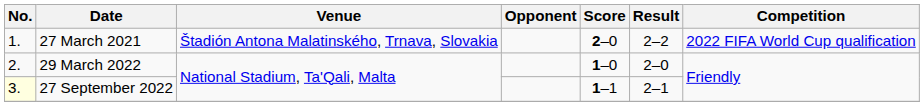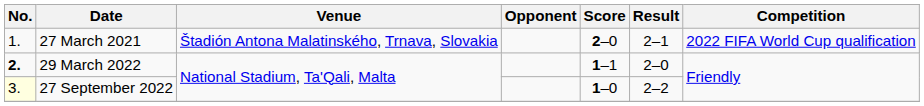27 March 2021 | Result: 2–2 -> 2–1
29 March 2022 | No.: normal -> bold
29 March 2022 | Score: 1–0 -> 1–1
27 September 2022 | Score: 1–1 -> 1–0
27 September 2022 | Result: 2–1 -> 2–2
